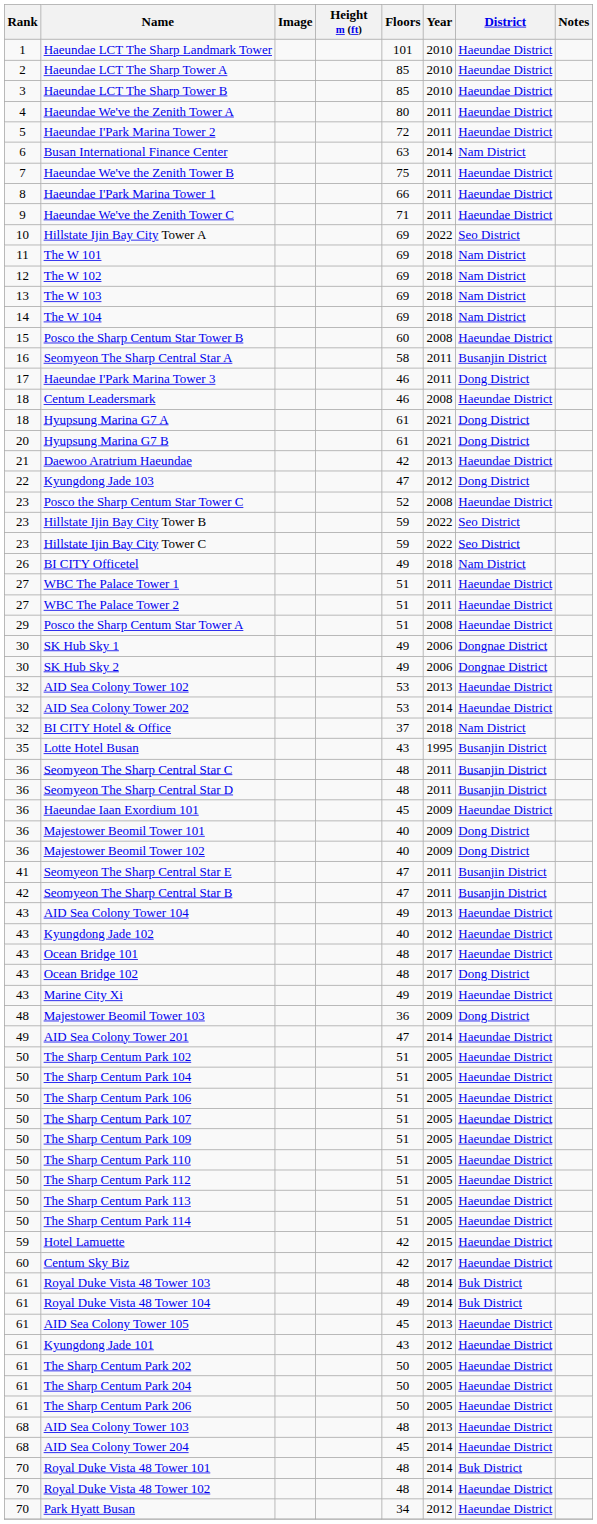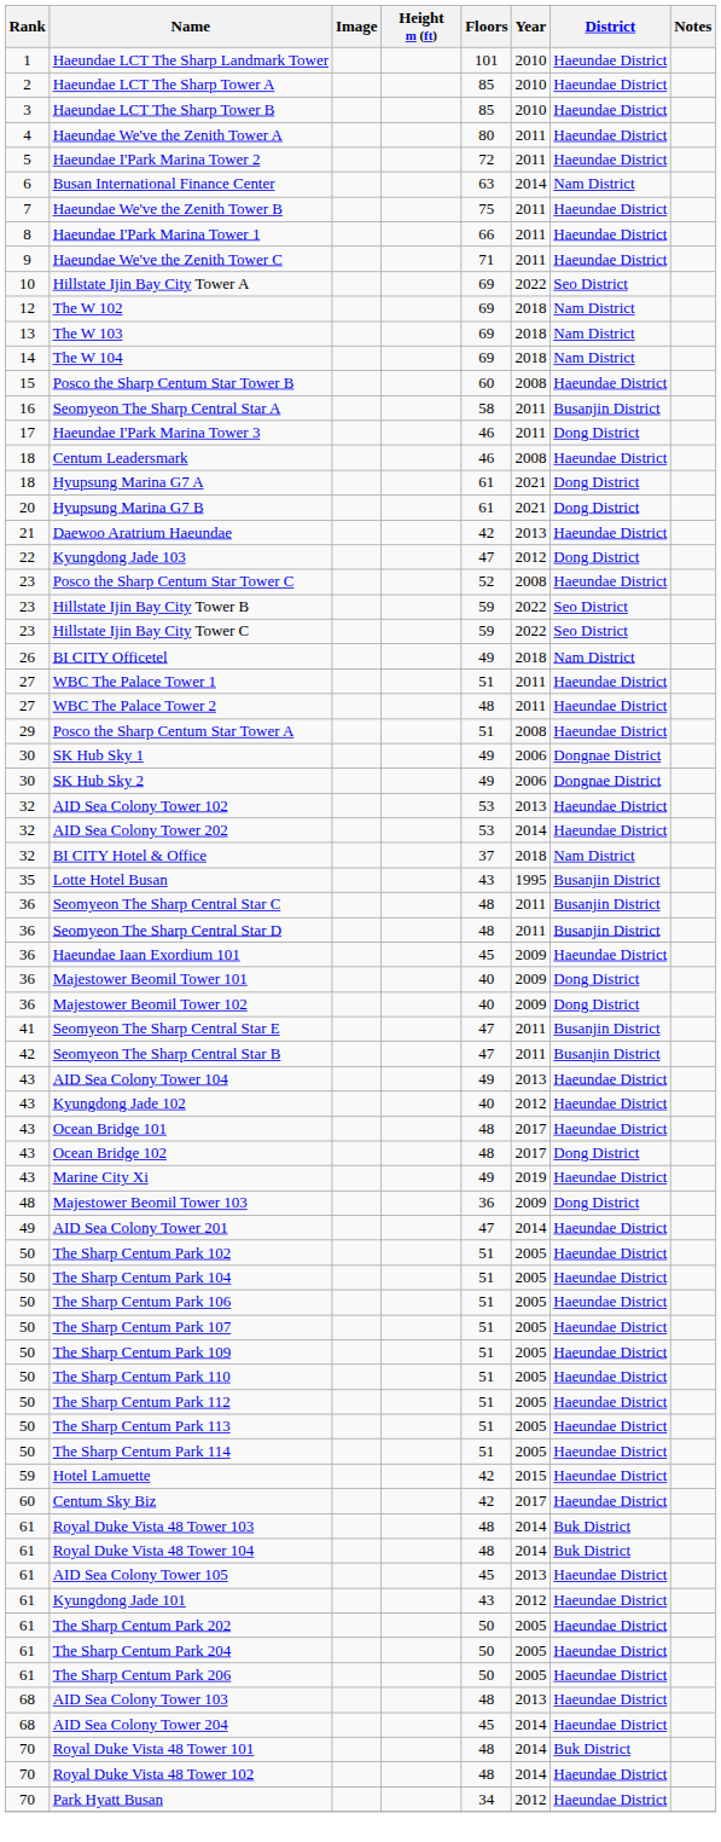- row: 11 | The W 101 | 69 | 2018 | Nam District
WBC The Palace Tower 2 | Floors: 51 -> 48
Royal Duke Vista 48 Tower 104 | Floors: 49 -> 48
